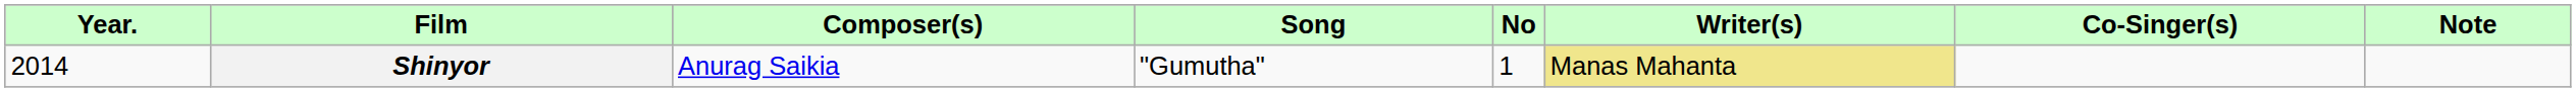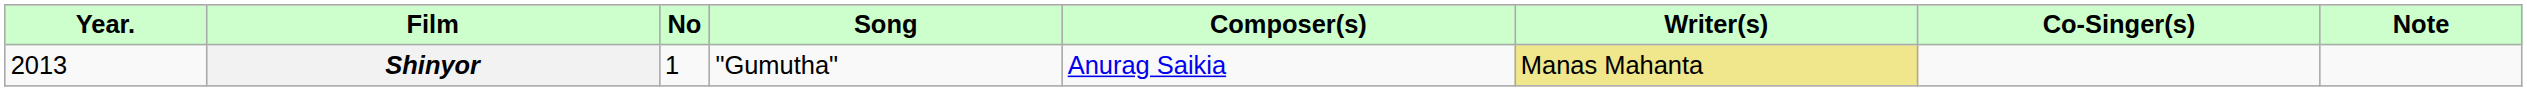columns swapped: No <-> Composer(s)
Shinyor | Year.: 2014 -> 2013
